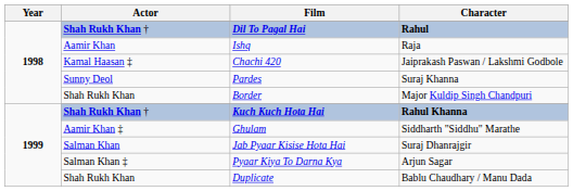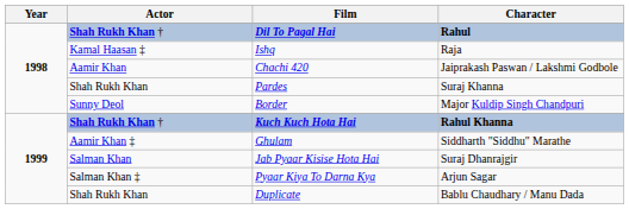Ishq | Actor: Aamir Khan -> Kamal Haasan ‡
Chachi 420 | Actor: Kamal Haasan ‡ -> Aamir Khan
Pardes | Actor: Sunny Deol -> Shah Rukh Khan
Border | Actor: Shah Rukh Khan -> Sunny Deol
